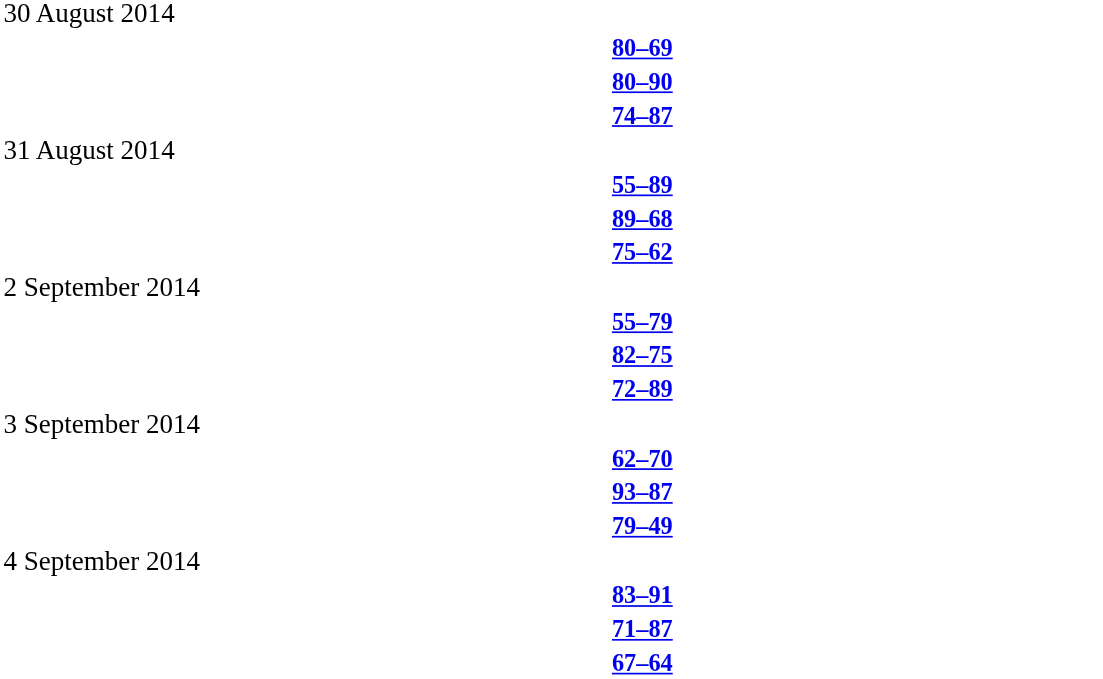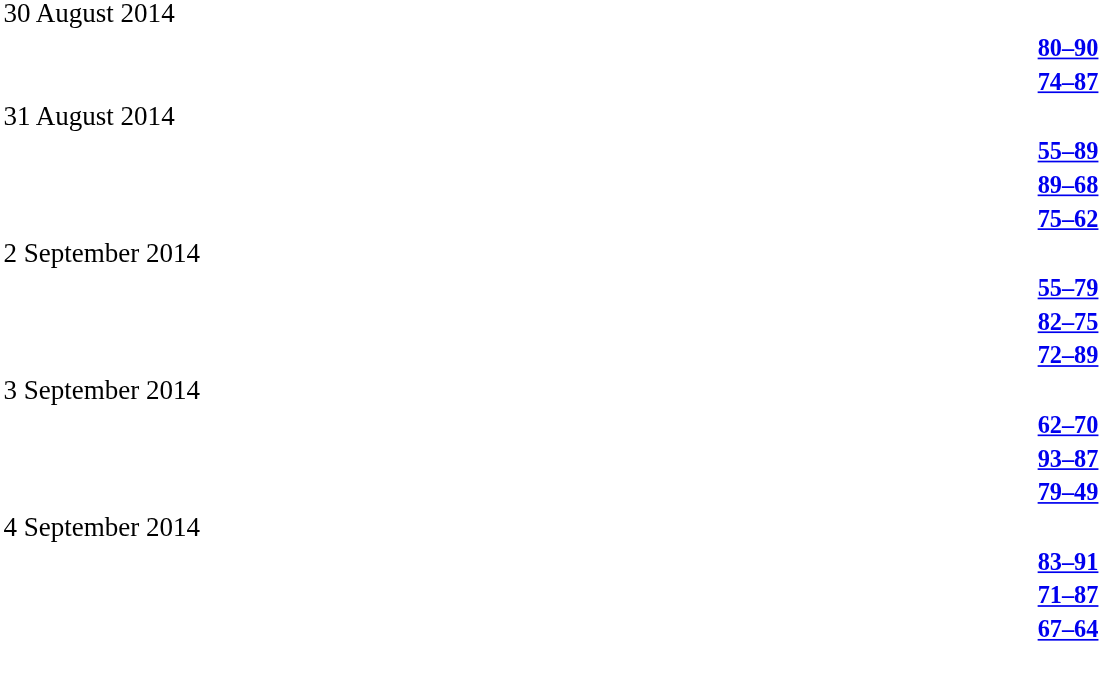- row: 80–69
